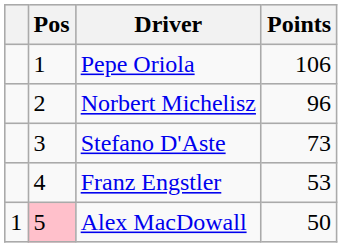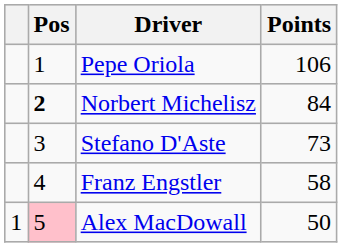Norbert Michelisz | Pos: normal -> bold
Norbert Michelisz | Points: 96 -> 84
Franz Engstler | Points: 53 -> 58
